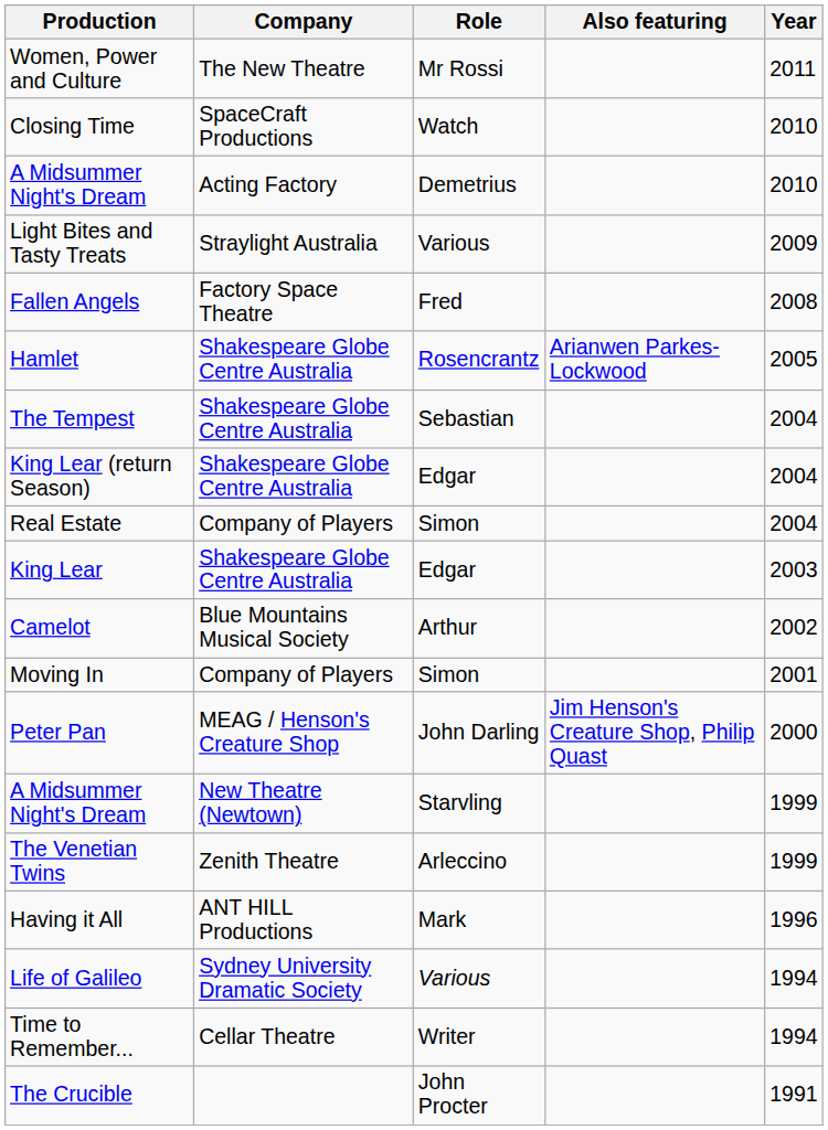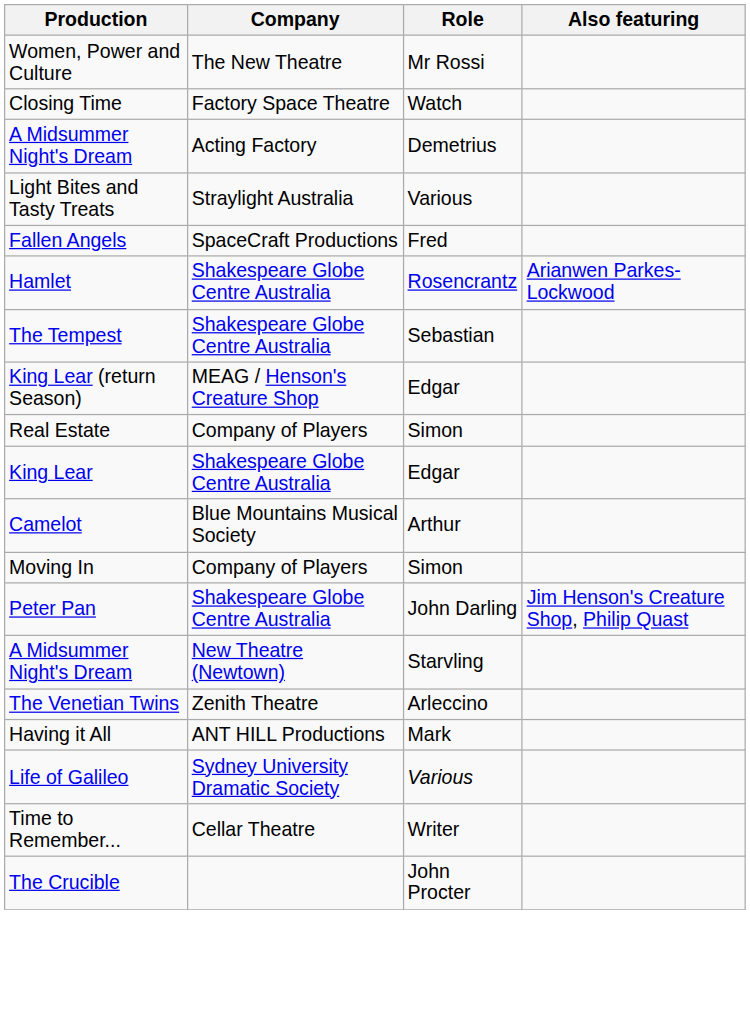- column: Year | 2011 | 2010 | 2010 | 2009 | 2008 | 2005 | 2004 | 2004 | 2004 | 2003 | 2002 | 2001 | 2000 | 1999 | 1999 | 1996 | 1994 | 1994 | 1991
Closing Time | Company: SpaceCraft Productions -> Factory Space Theatre
Fallen Angels | Company: Factory Space Theatre -> SpaceCraft Productions
King Lear (return Season) | Company: Shakespeare Globe Centre Australia -> MEAG / Henson's Creature Shop
Peter Pan | Company: MEAG / Henson's Creature Shop -> Shakespeare Globe Centre Australia
